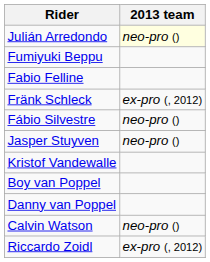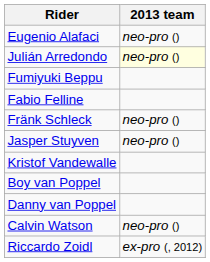+ row: Eugenio Alafaci | neo-pro ()
Fränk Schleck | 2013 team: ex-pro (, 2012) -> neo-pro ()
- row: Fábio Silvestre | neo-pro ()
